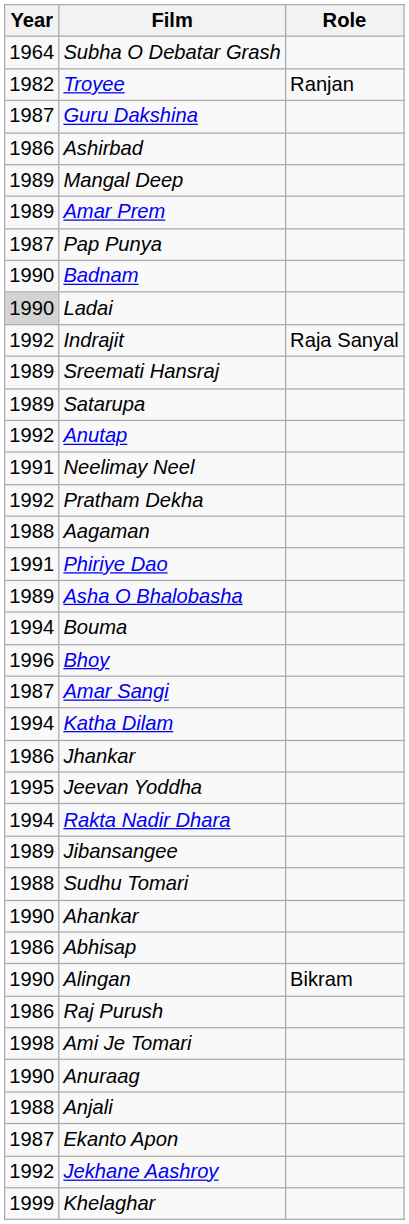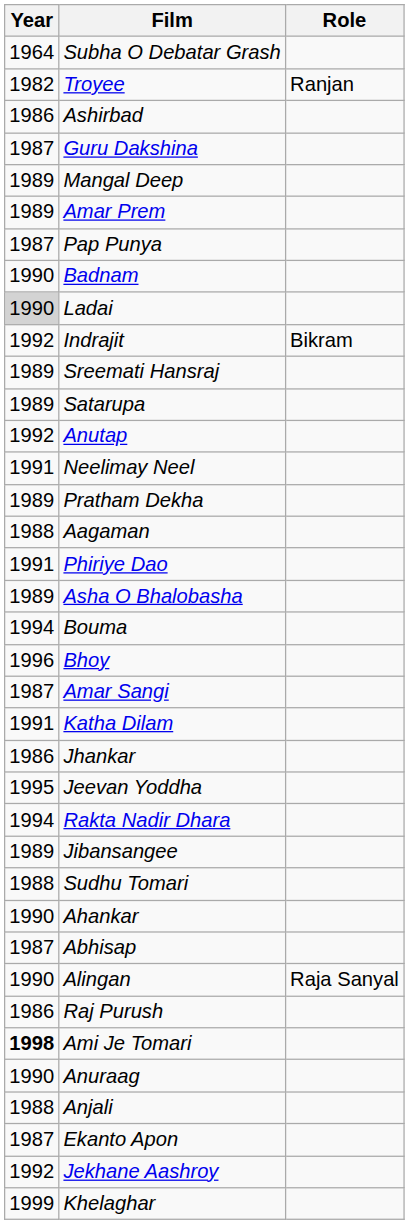rows swapped: Guru Dakshina <-> Ashirbad
Indrajit | Role: Raja Sanyal -> Bikram
Pratham Dekha | Year: 1992 -> 1989
Katha Dilam | Year: 1994 -> 1991
Abhisap | Year: 1986 -> 1987
Alingan | Role: Bikram -> Raja Sanyal
Ami Je Tomari | Year: normal -> bold
